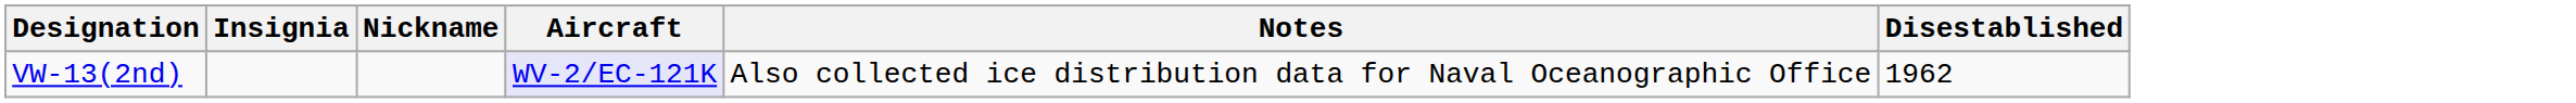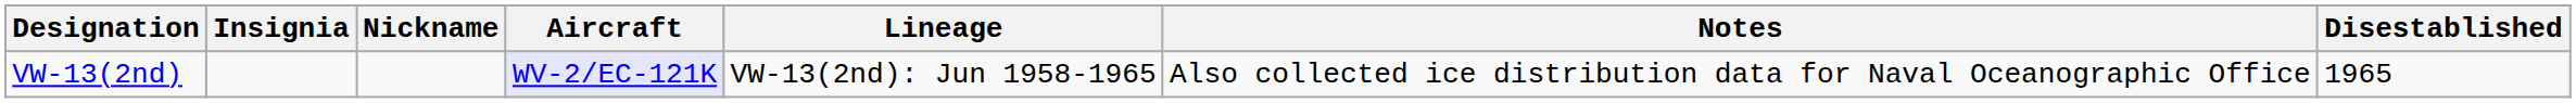+ column: Lineage | VW-13(2nd): Jun 1958-1965
VW-13(2nd) | Disestablished: 1962 -> 1965
